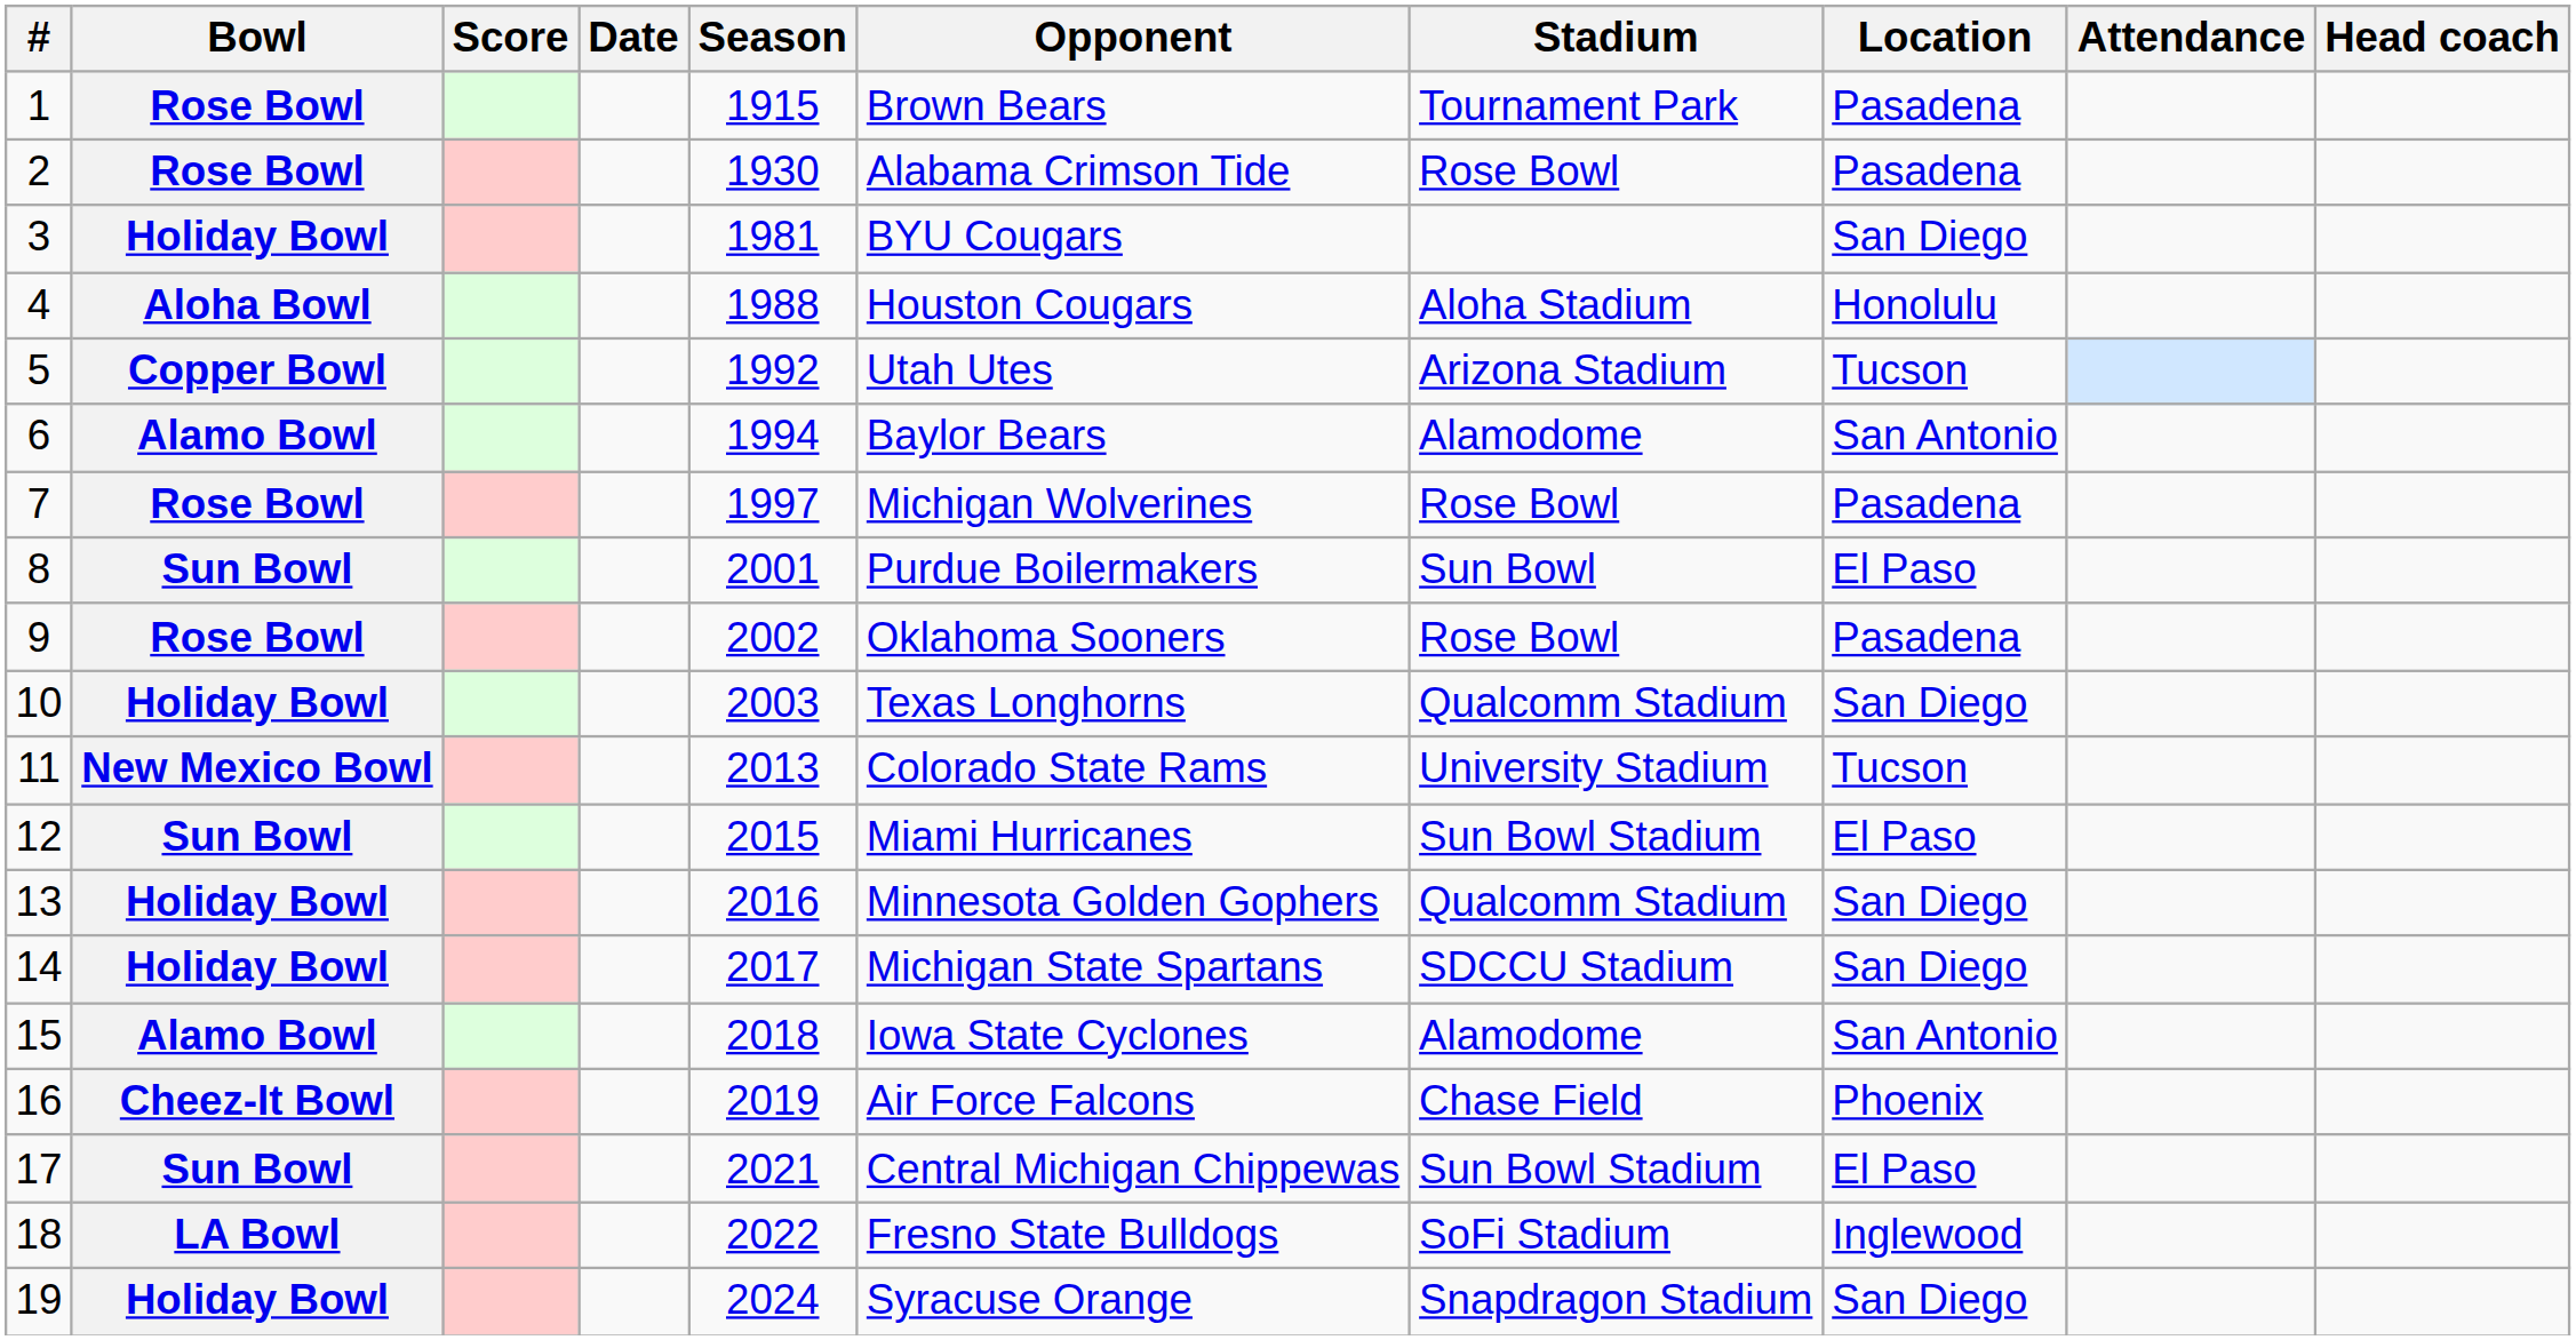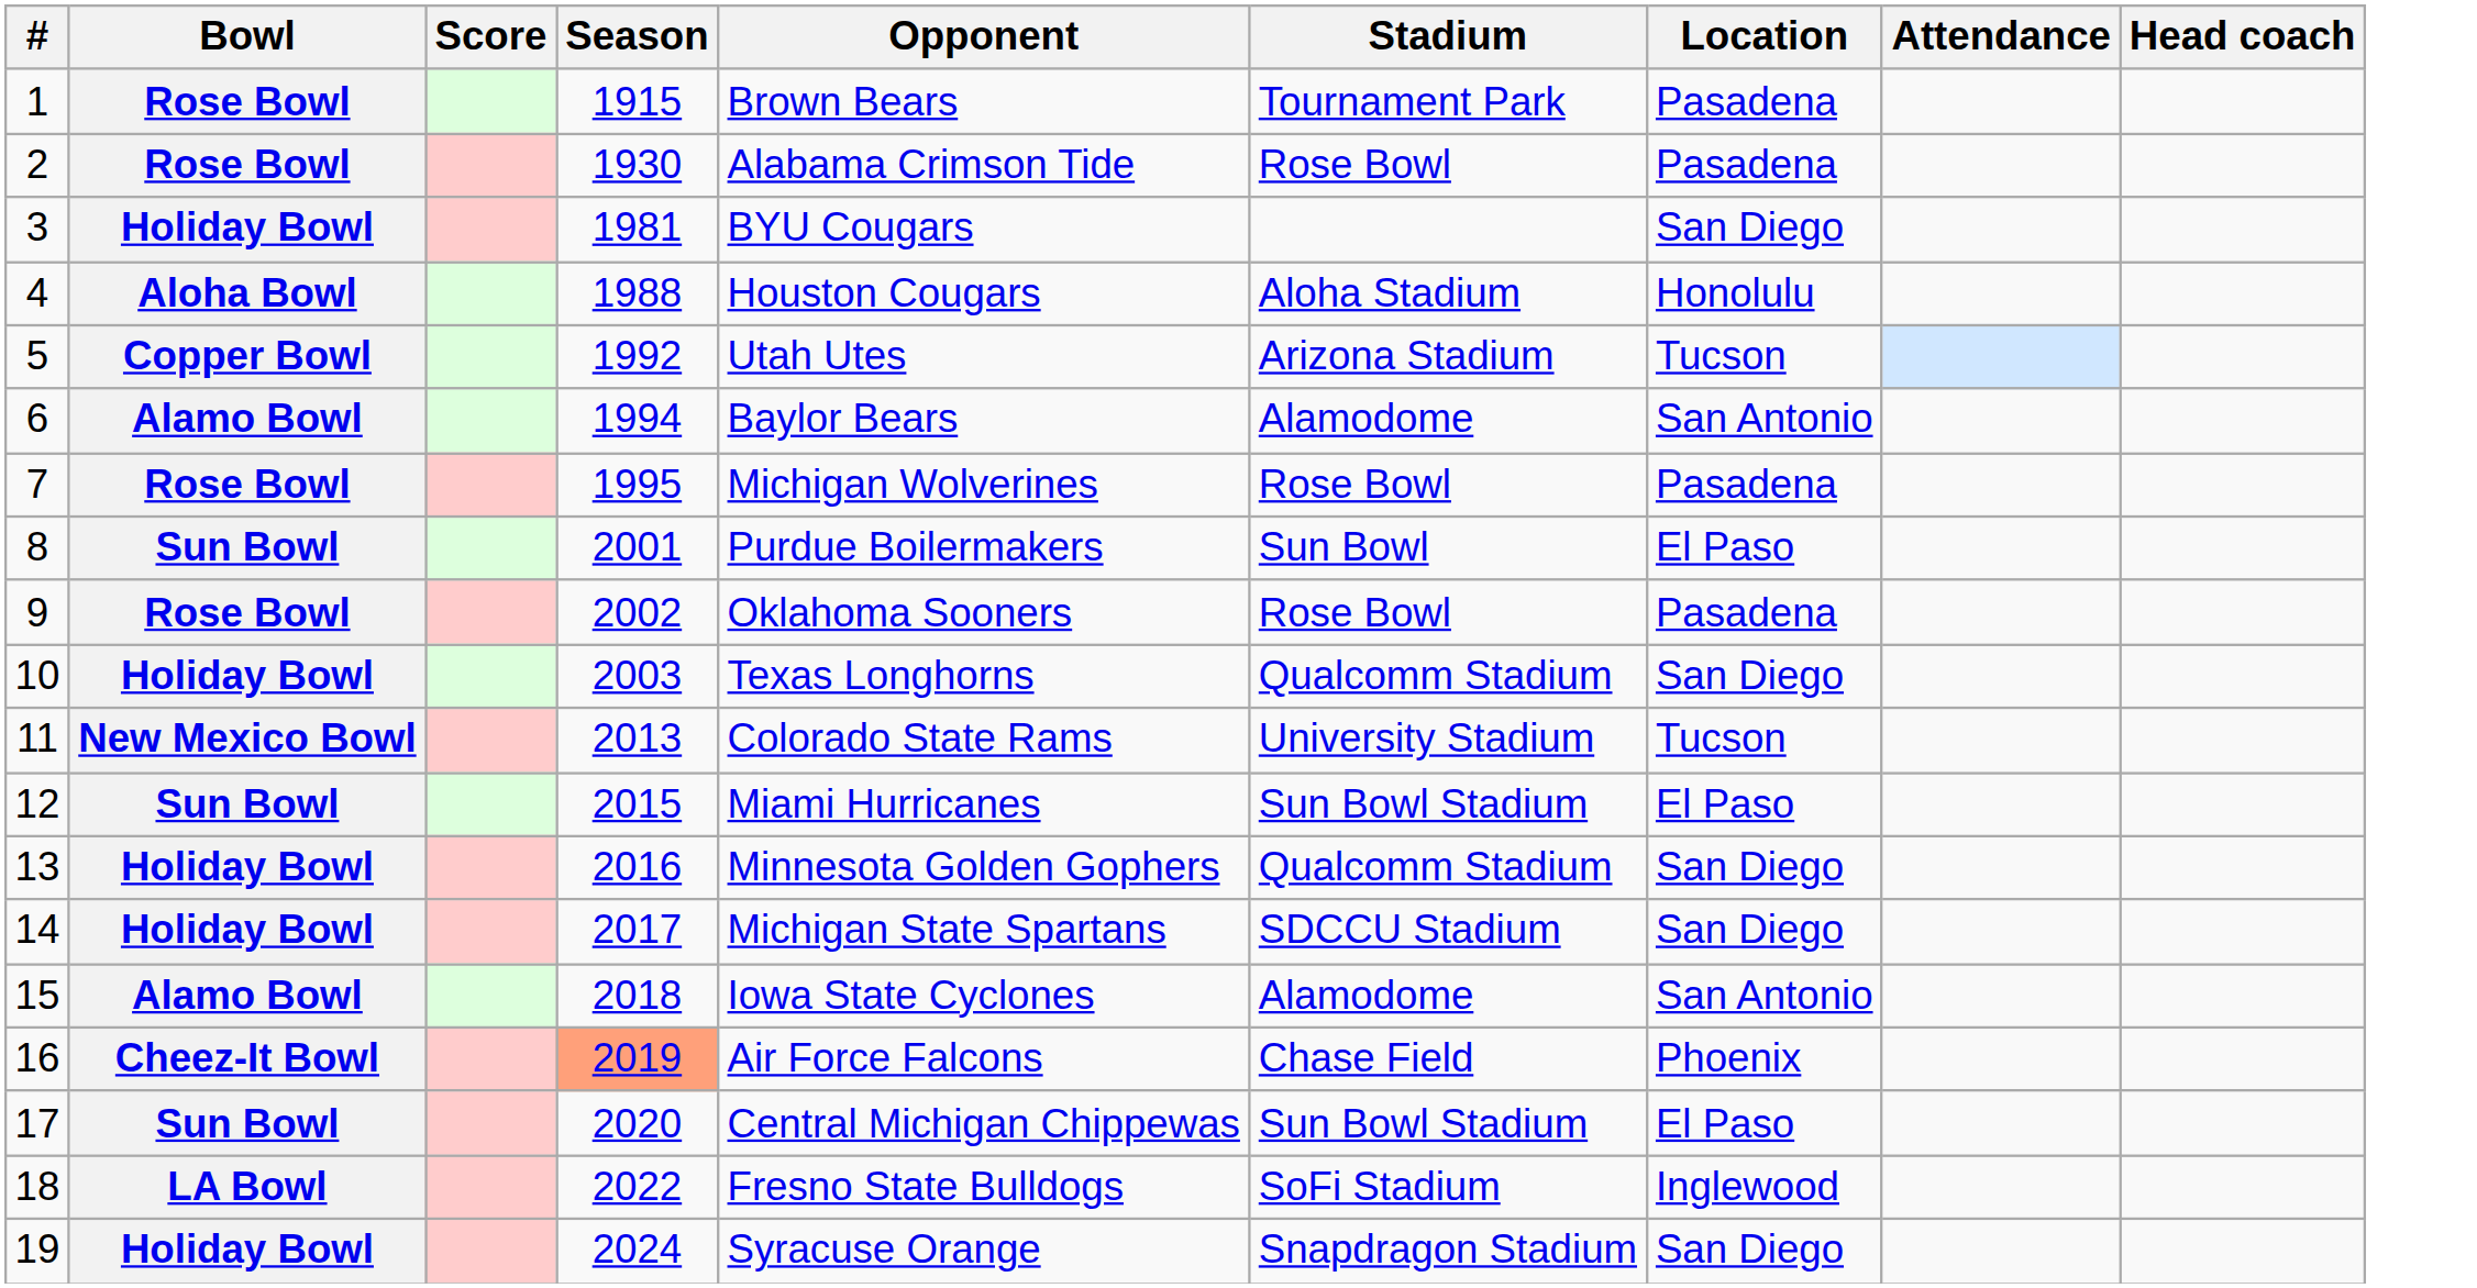- column: Date
7 | Season: 1997 -> 1995
16 | Season: no background -> lightsalmon background
17 | Season: 2021 -> 2020
